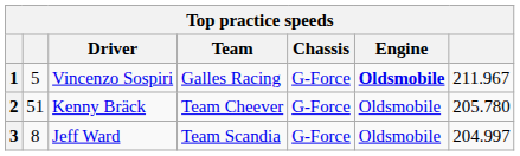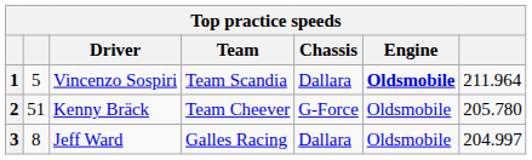1 | Team: Galles Racing -> Team Scandia
1 | Chassis: G-Force -> Dallara
1 | column 7: 211.967 -> 211.964
3 | Team: Team Scandia -> Galles Racing
3 | Chassis: G-Force -> Dallara
